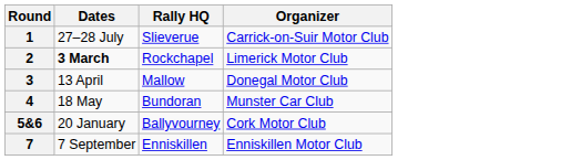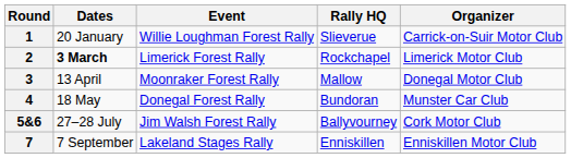+ column: Event | Willie Loughman Forest Rally | Limerick Forest Rally | Moonraker Forest Rally | Donegal Forest Rally | Jim Walsh Forest Rally | Lakeland Stages Rally
1 | Dates: 27–28 July -> 20 January
5&6 | Dates: 20 January -> 27–28 July
